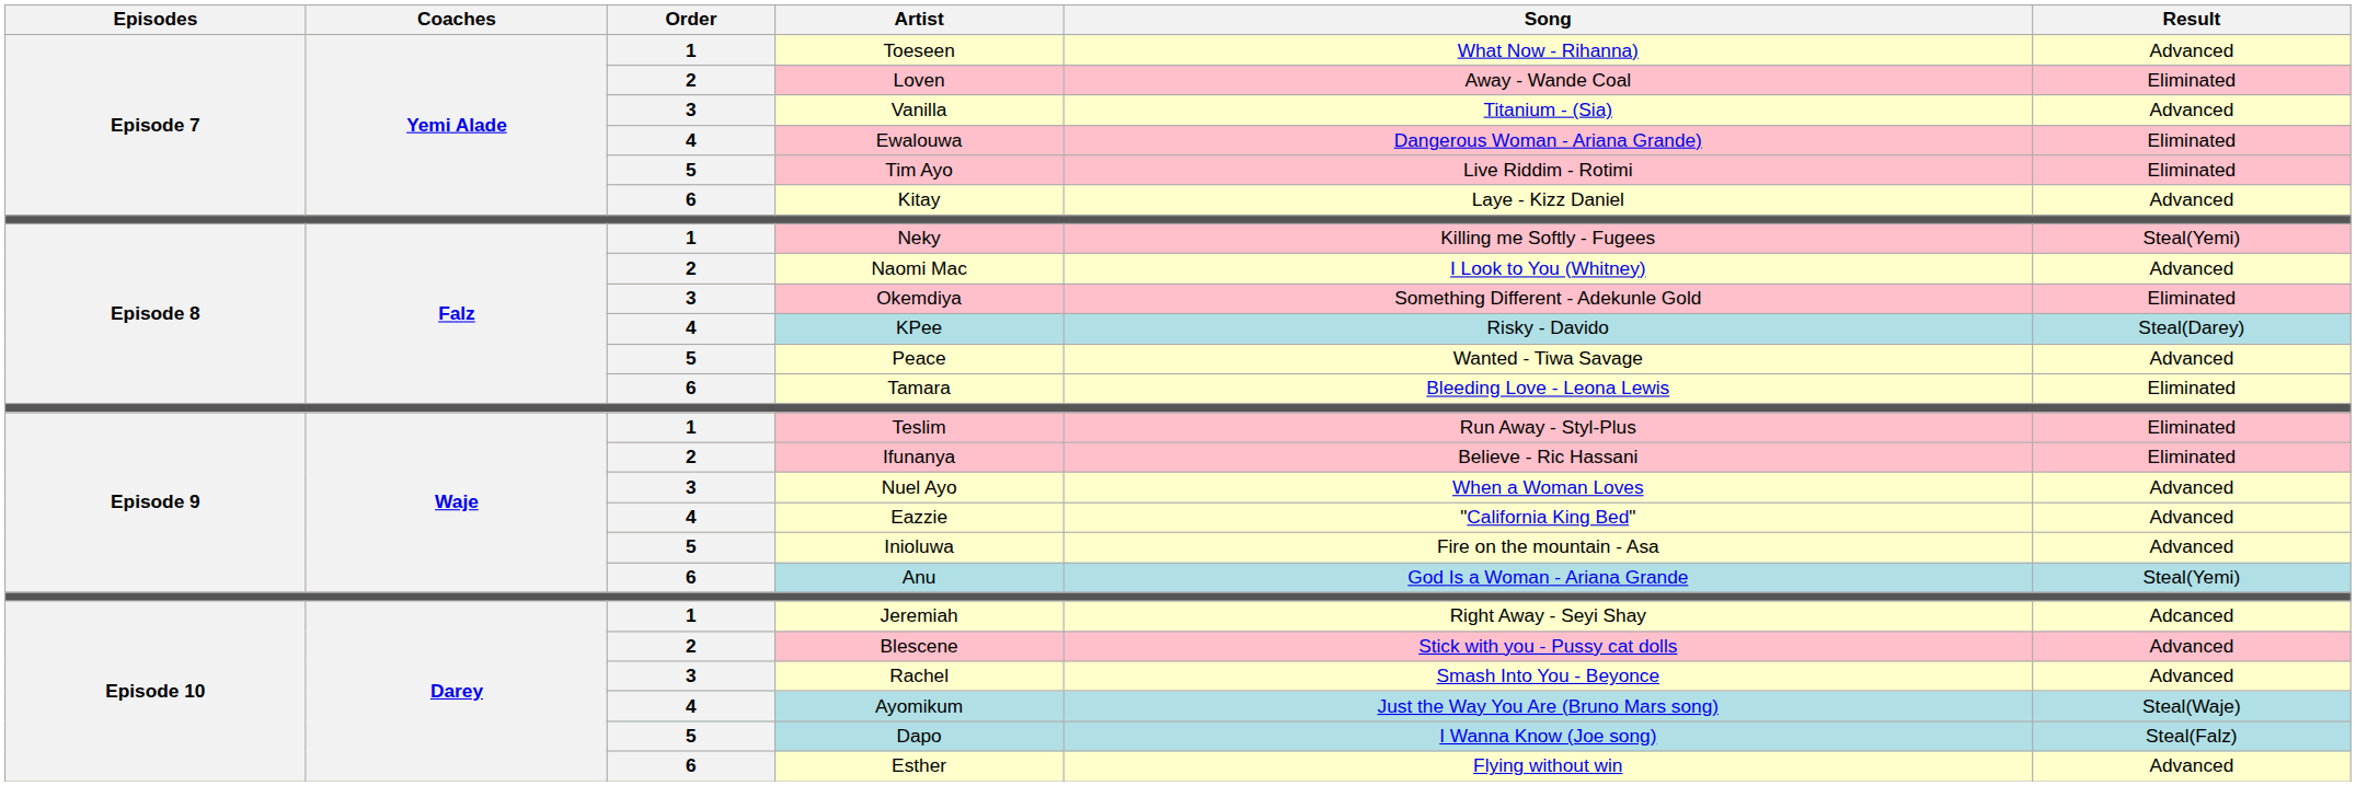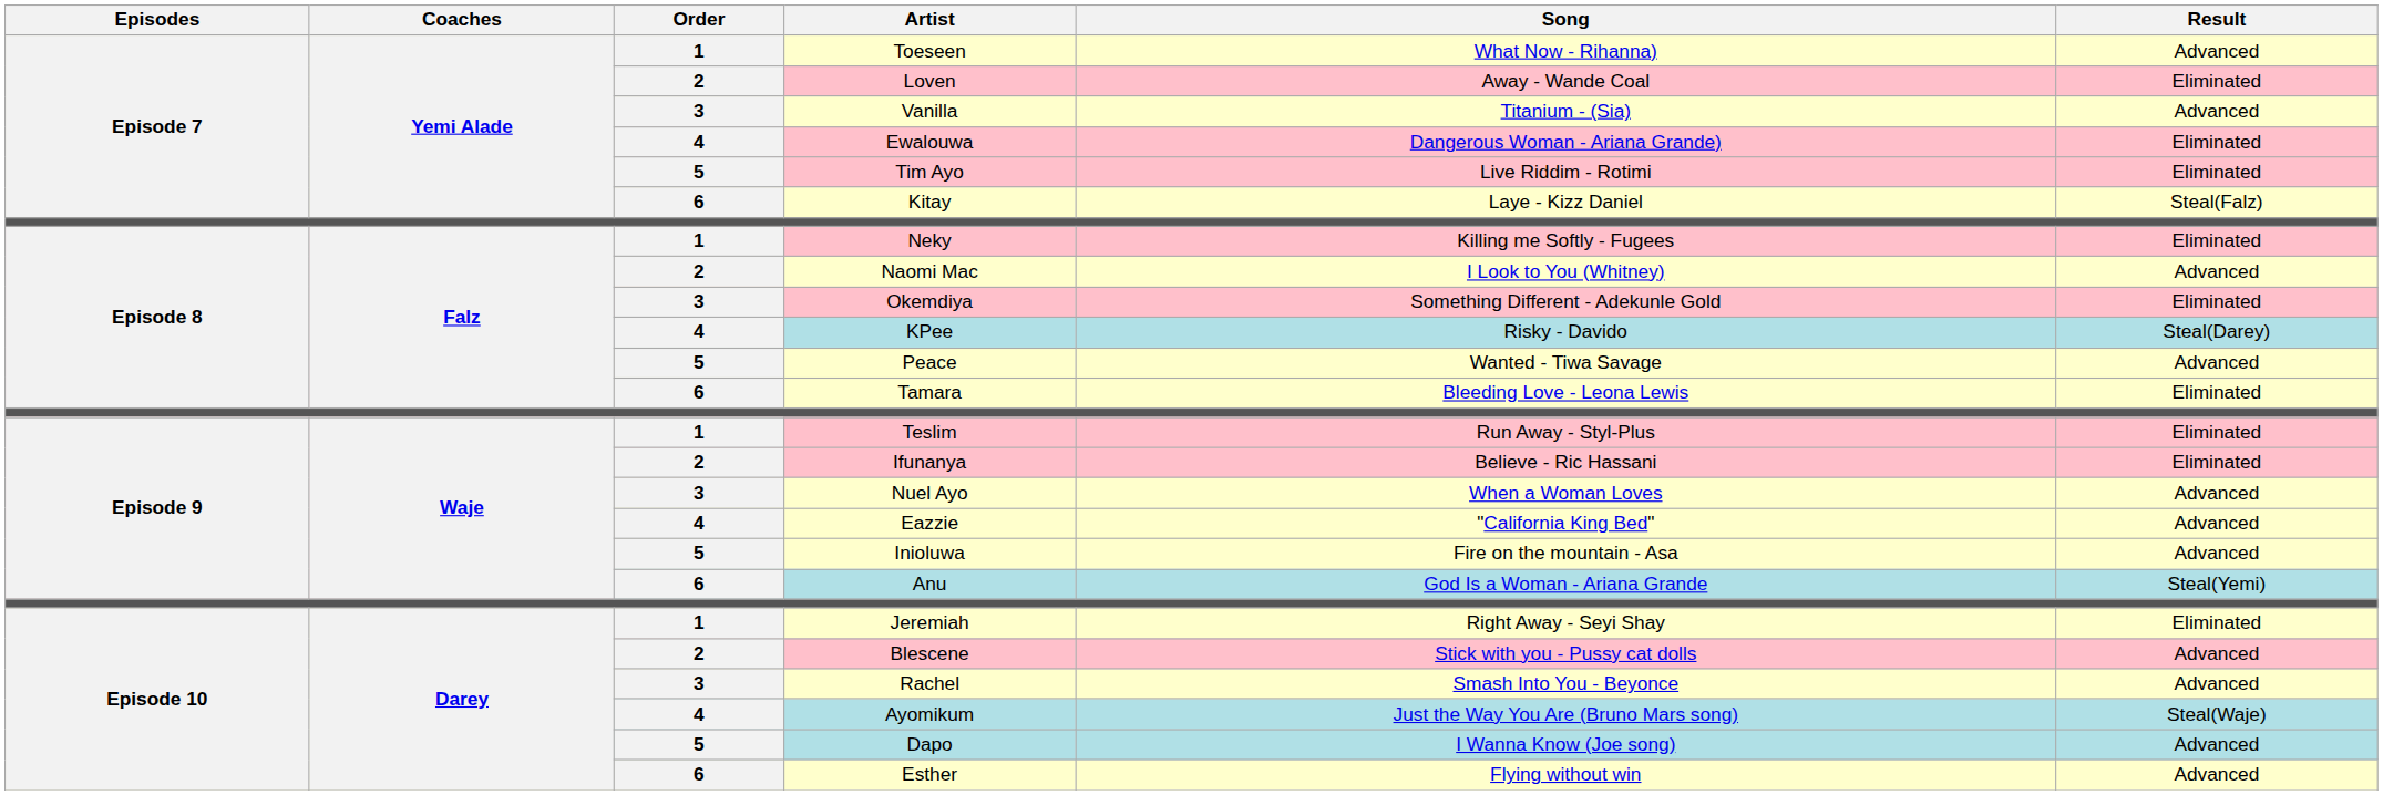Kitay | Result: Advanced -> Steal(Falz)
Neky | Result: Steal(Yemi) -> Eliminated
Jeremiah | Result: Adcanced -> Eliminated
Dapo | Result: Steal(Falz) -> Advanced
